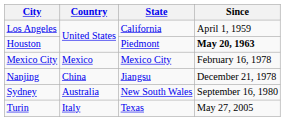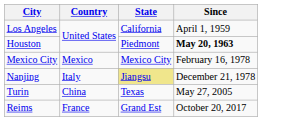Nanjing | Country: China -> Italy
Nanjing | State: no background -> khaki background
- row: Sydney | Australia | New South Wales | September 16, 1980
Turin | Country: Italy -> China
+ row: Reims | France | Grand Est | October 20, 2017
